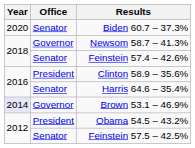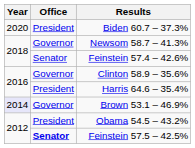Biden 60.7 – 37.3% | Office: Senator -> President
Clinton 58.9 – 35.6% | Office: President -> Governor
Harris 64.6 – 35.4% | Office: Senator -> President
Feinstein 57.5 – 42.5% | Office: normal -> bold
